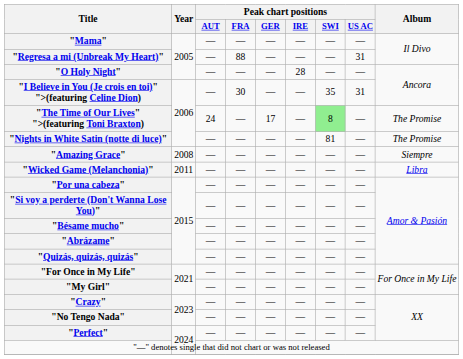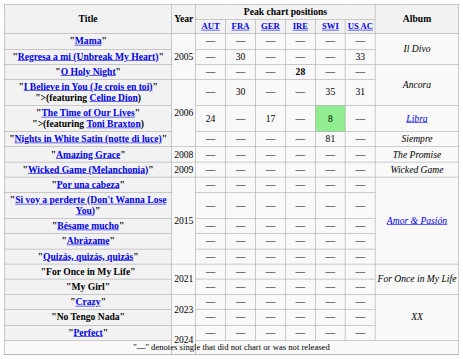"Regresa a mi (Unbreak My Heart)" | Peak chart positions / FRA: 88 -> 30
"Regresa a mi (Unbreak My Heart)" | Peak chart positions / US AC: 31 -> 33
"O Holy Night" | Peak chart positions / IRE: normal -> bold
"The Time of Our Lives" ">(featuring Toni Braxton) | Album: The Promise -> Libra
"Nights in White Satin (notte di luce)" | Album: The Promise -> Siempre
"Amazing Grace" | Album: Siempre -> The Promise
"Wicked Game (Melanchonia)" | Year: 2011 -> 2009
"Wicked Game (Melanchonia)" | Album: Libra -> Wicked Game
